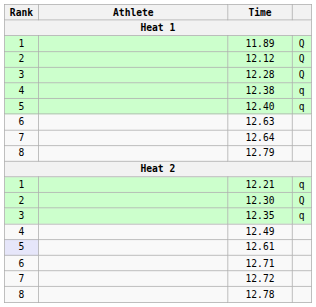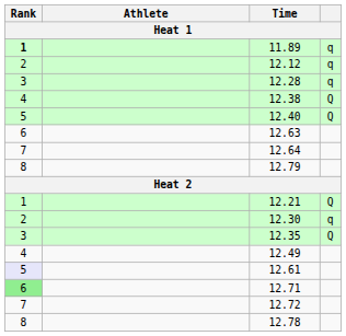11.89 | Rank: normal -> bold
11.89 | column 4: Q -> q
12.12 | column 4: Q -> q
12.28 | column 4: Q -> q
12.38 | column 4: q -> Q
12.40 | column 4: q -> Q
12.21 | column 4: q -> Q
12.30 | column 4: Q -> q
12.35 | column 4: q -> Q
12.71 | Rank: no background -> lightgreen background
